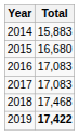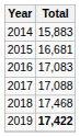2015 | Total: 16,680 -> 16,681
2017 | Total: 17,083 -> 17,088
